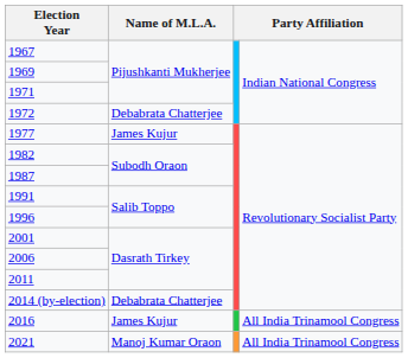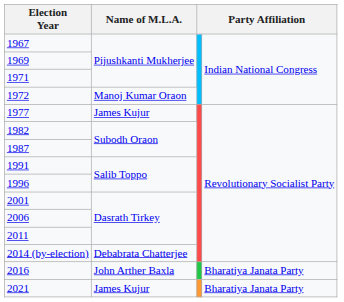1972 | Name of M.L.A.: Debabrata Chatterjee -> Manoj Kumar Oraon
2016 | Name of M.L.A.: James Kujur -> John Arther Baxla
2016 | column 4: All India Trinamool Congress -> Bharatiya Janata Party
2021 | Name of M.L.A.: Manoj Kumar Oraon -> James Kujur
2021 | column 4: All India Trinamool Congress -> Bharatiya Janata Party
